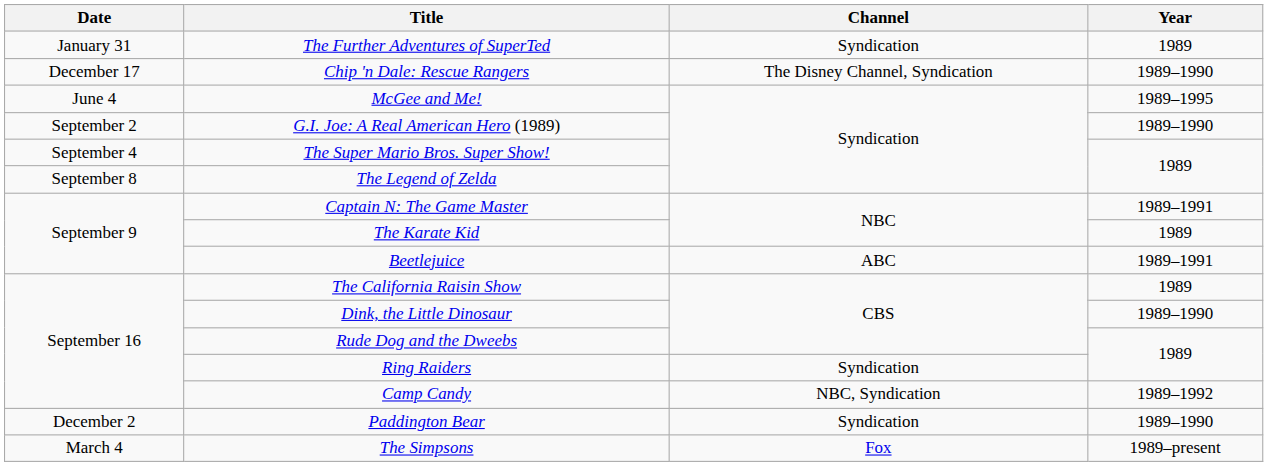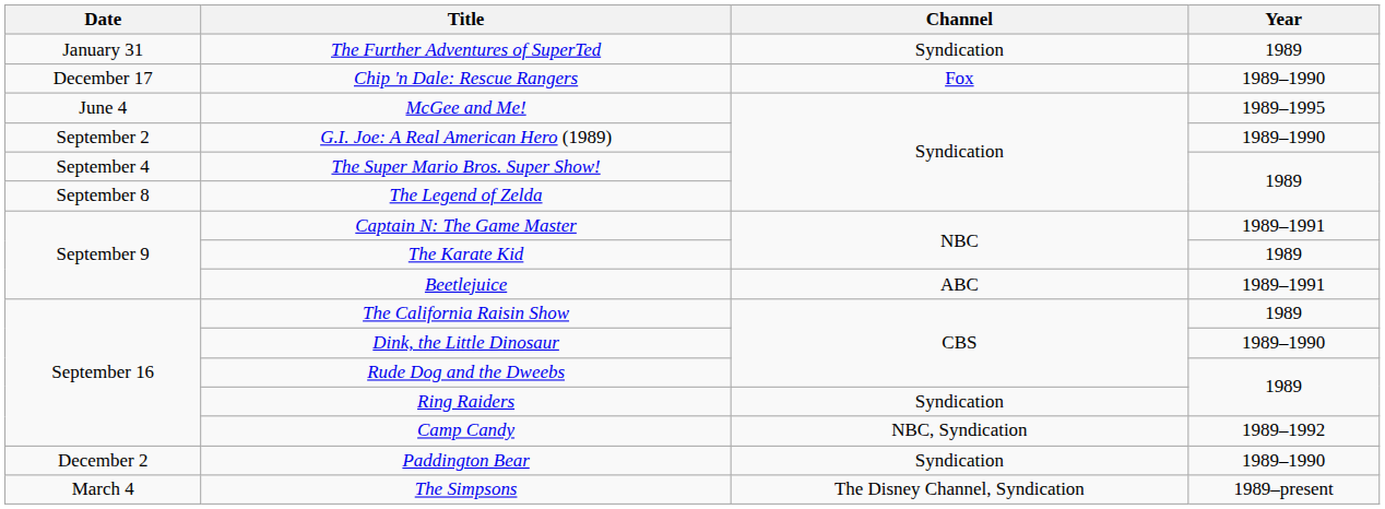Chip 'n Dale: Rescue Rangers | Channel: The Disney Channel, Syndication -> Fox
The Simpsons | Channel: Fox -> The Disney Channel, Syndication
